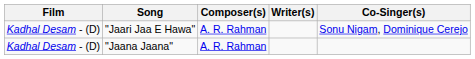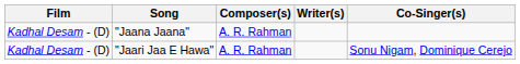rows swapped: "Jaana Jaana" <-> "Jaari Jaa E Hawa"
